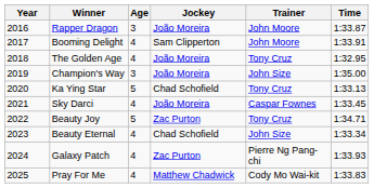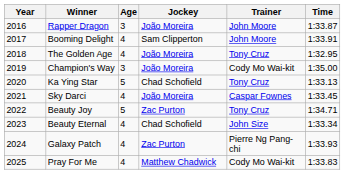Champion's Way | Trainer: John Size -> Cody Mo Wai-kit
